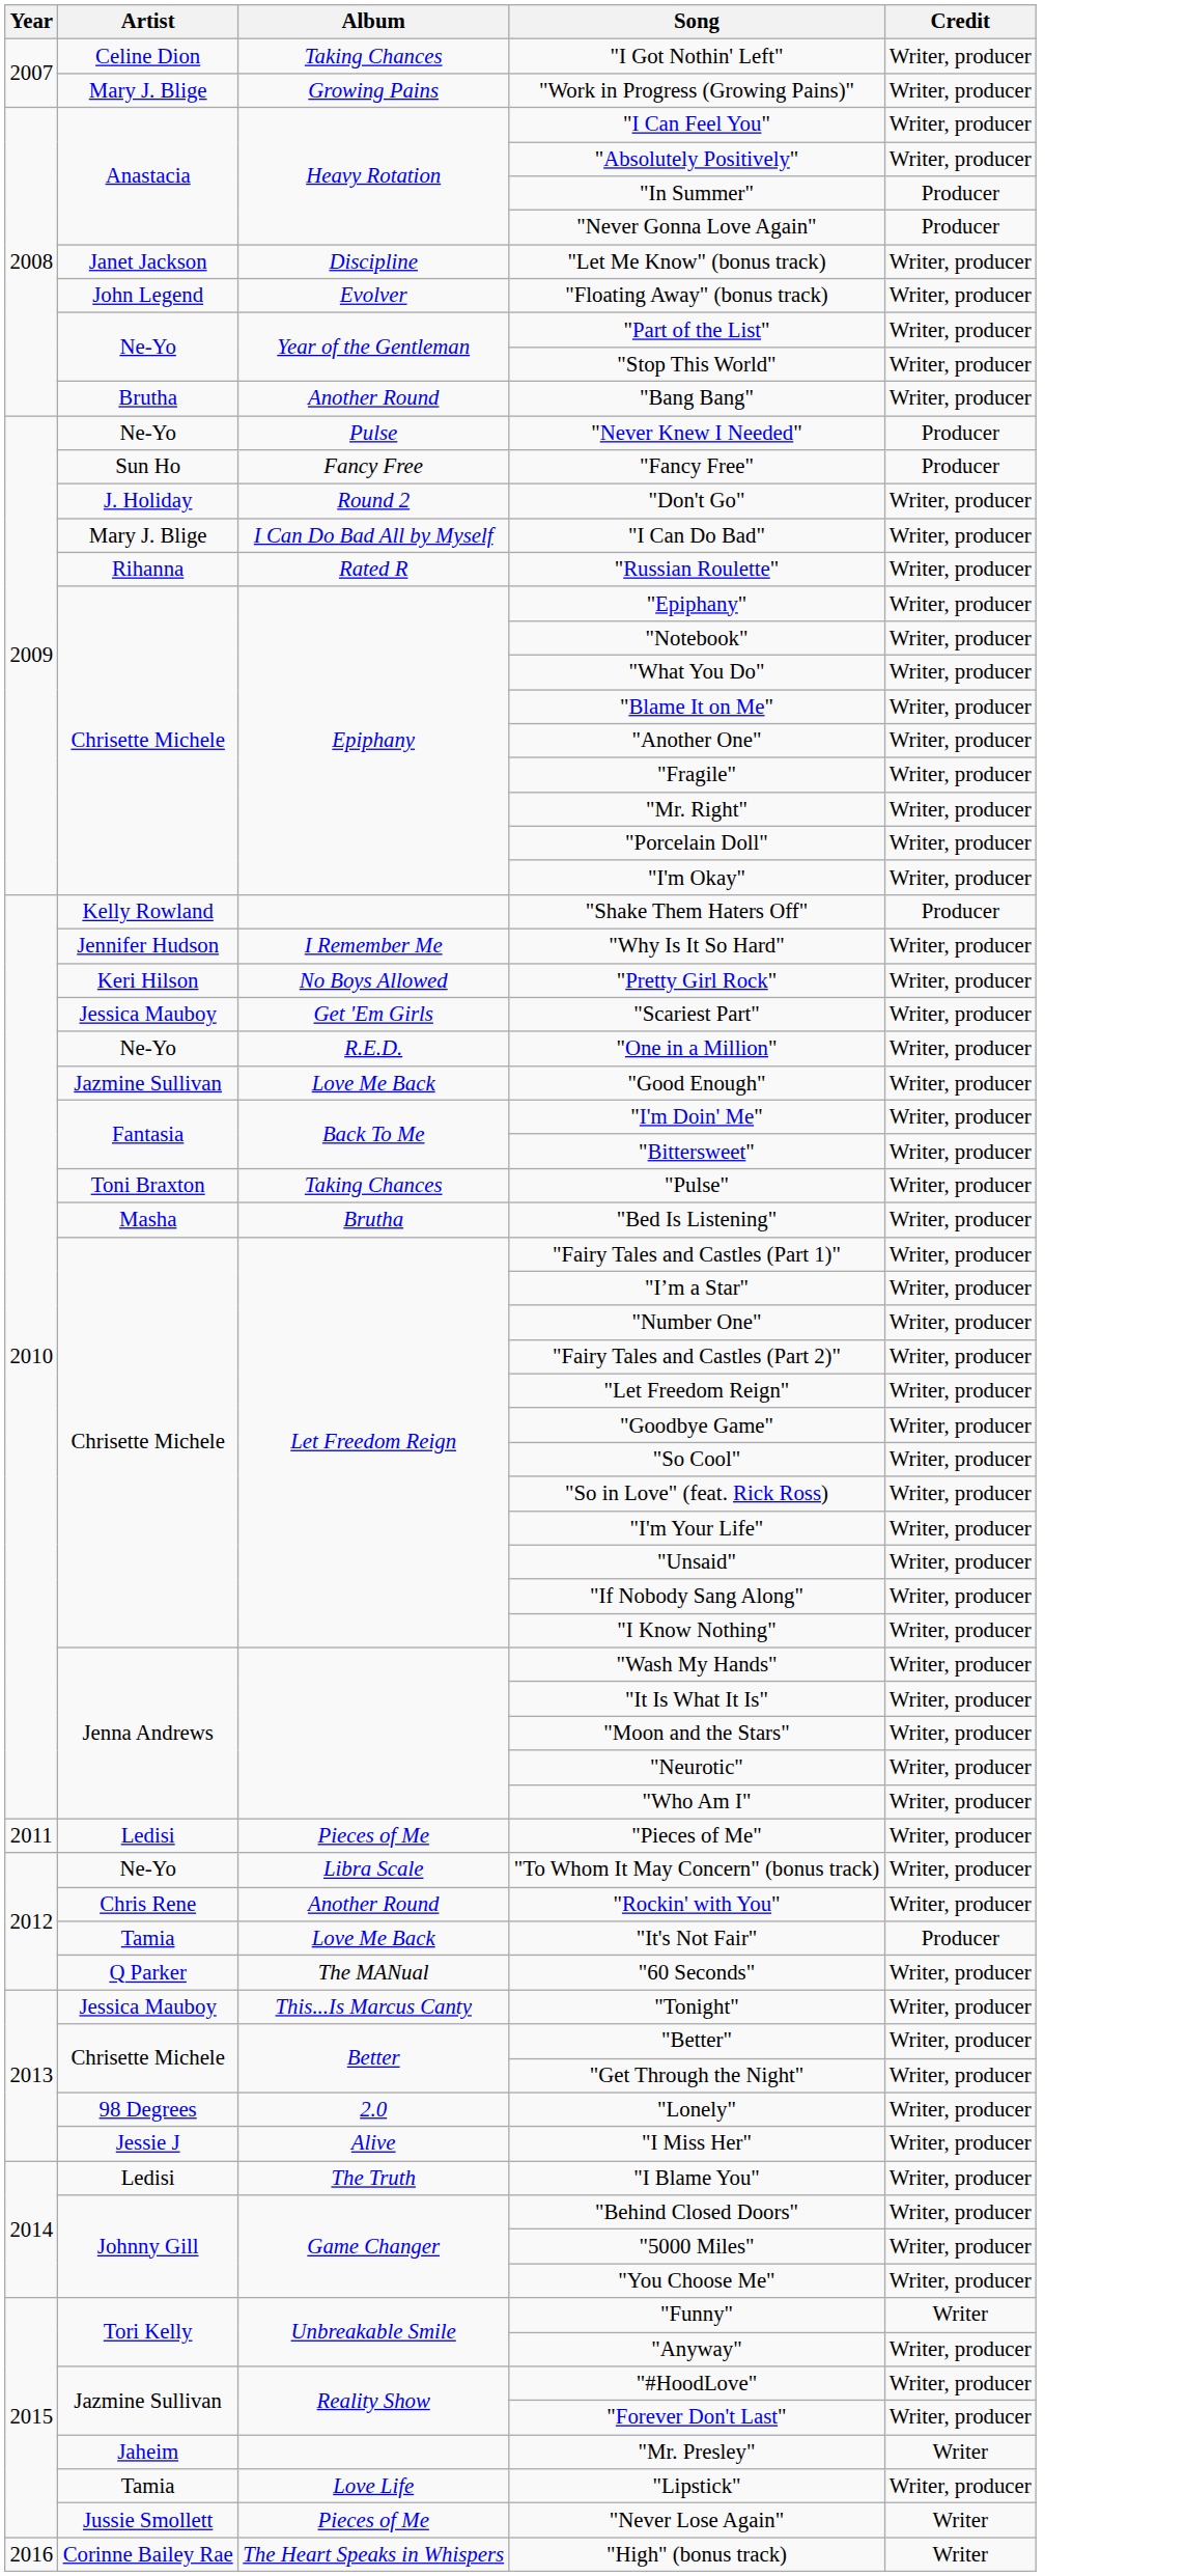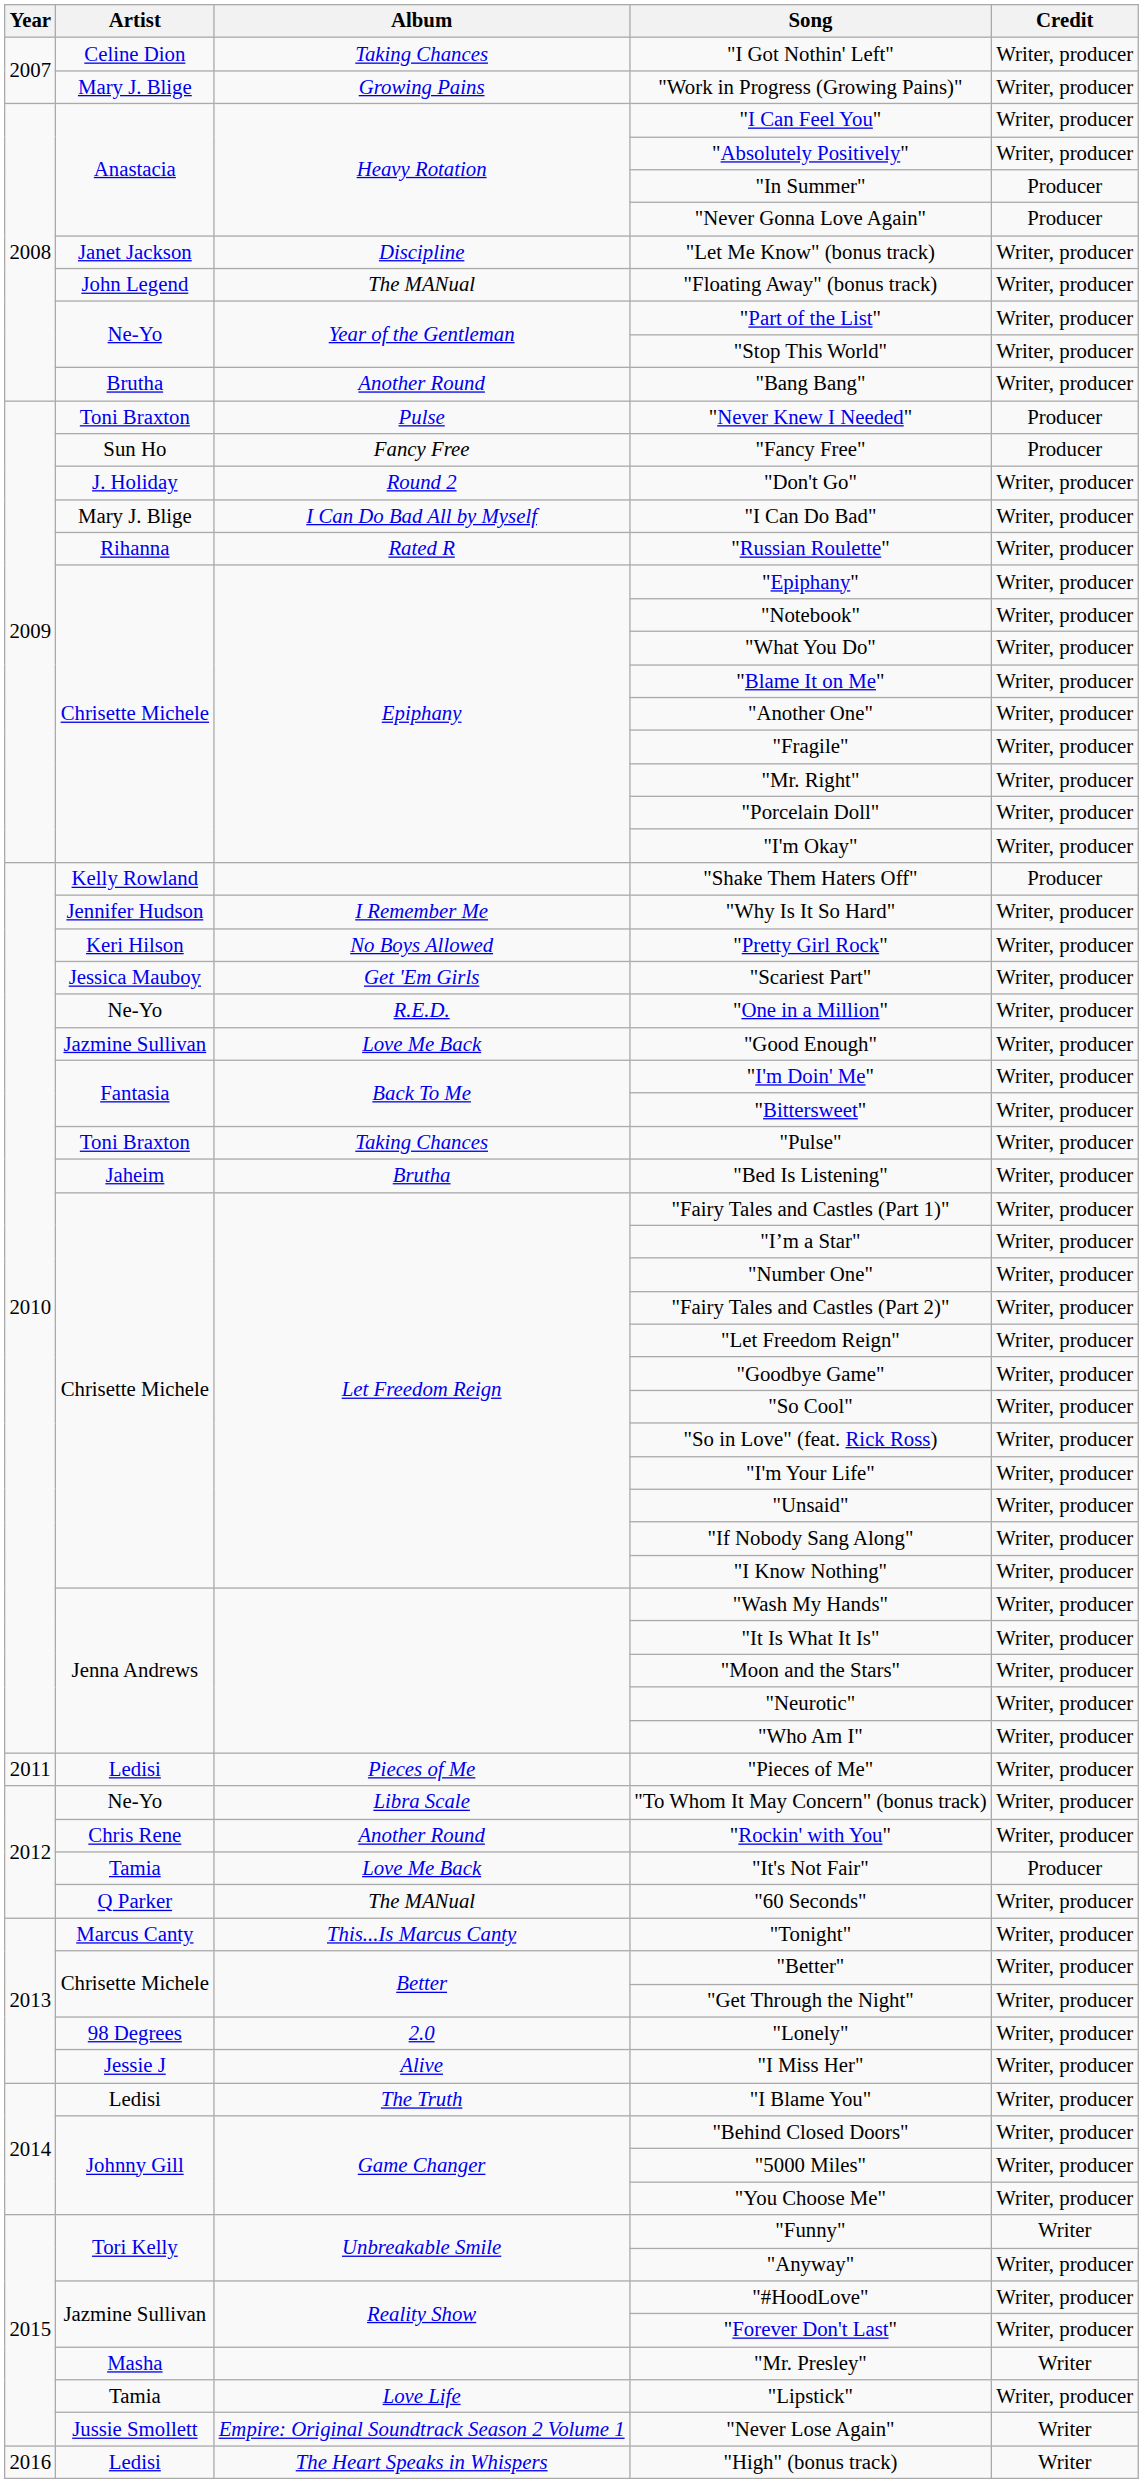"Floating Away" (bonus track) | Album: Evolver -> The MANual
"Never Knew I Needed" | Artist: Ne-Yo -> Toni Braxton
"Bed Is Listening" | Artist: Masha -> Jaheim
"Tonight" | Artist: Jessica Mauboy -> Marcus Canty
"Mr. Presley" | Artist: Jaheim -> Masha
"Never Lose Again" | Album: Pieces of Me -> Empire: Original Soundtrack Season 2 Volume 1
"High" (bonus track) | Artist: Corinne Bailey Rae -> Ledisi
